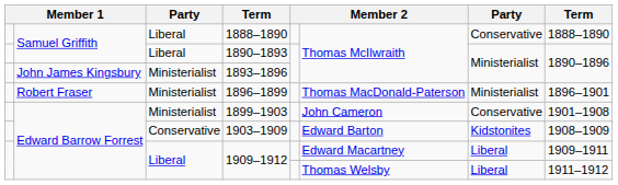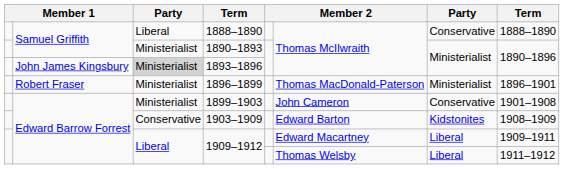1890–1893 | column 3: Liberal -> Ministerialist
1893–1896 | column 3: no background -> lightgrey background
